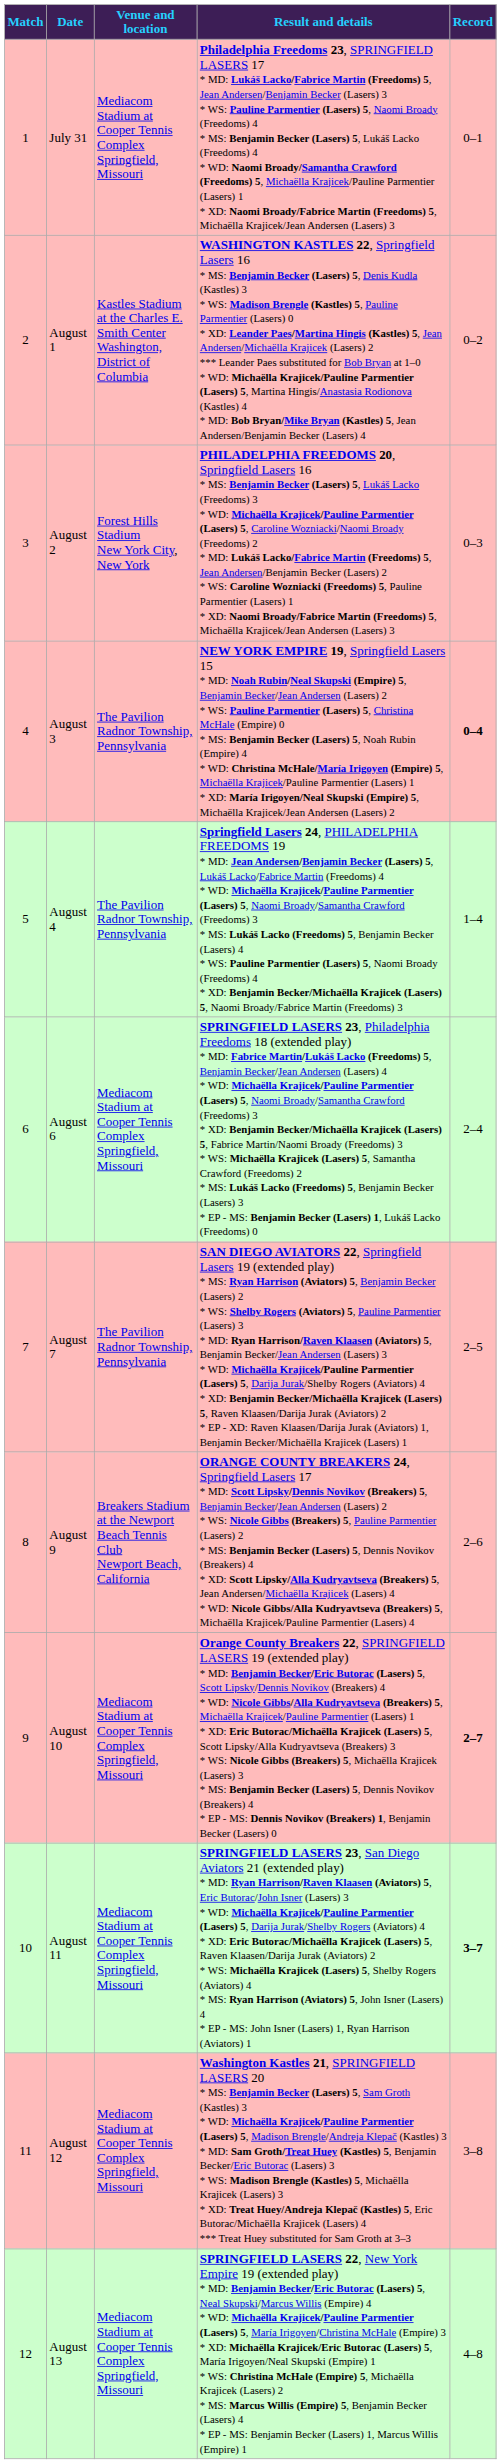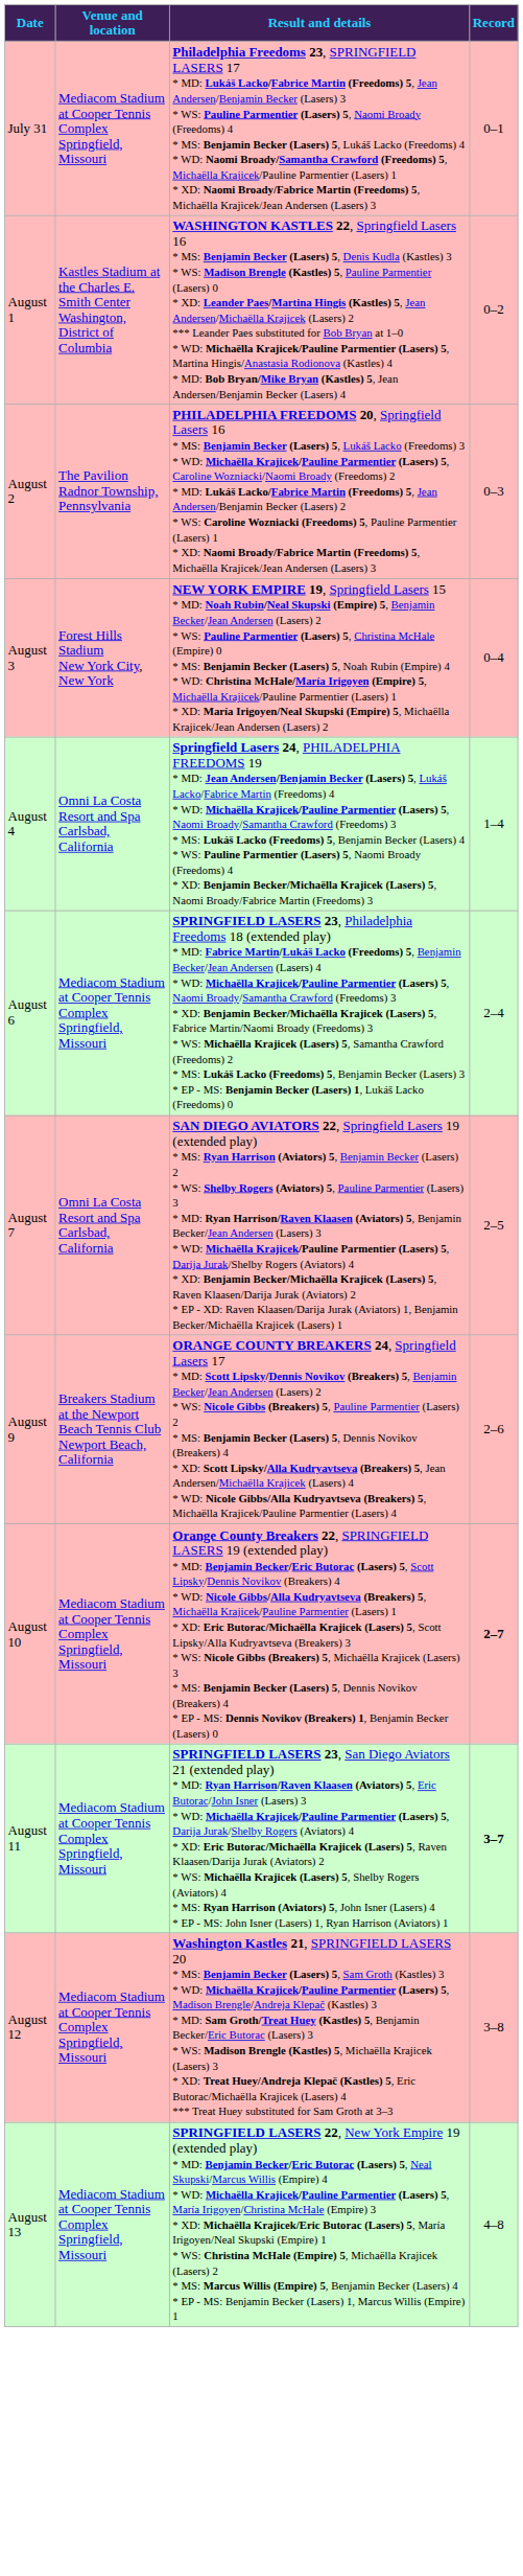- column: Match | 1 | 2 | 3 | 4 | 5 | 6 | 7 | 8 | 9 | 10 | 11 | 12
August 2 | Venue and location: Forest Hills Stadium New York City, New York -> The Pavilion Radnor Township, Pennsylvania
August 3 | Venue and location: The Pavilion Radnor Township, Pennsylvania -> Forest Hills Stadium New York City, New York
August 3 | Record: bold -> normal
August 4 | Venue and location: The Pavilion Radnor Township, Pennsylvania -> Omni La Costa Resort and Spa Carlsbad, California
August 7 | Venue and location: The Pavilion Radnor Township, Pennsylvania -> Omni La Costa Resort and Spa Carlsbad, California
